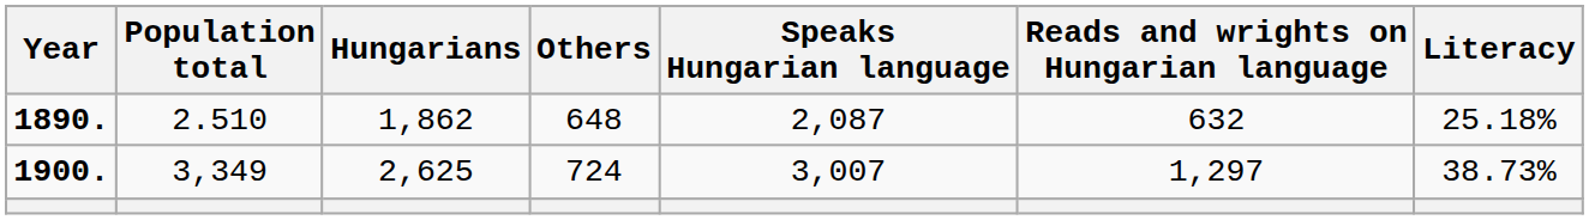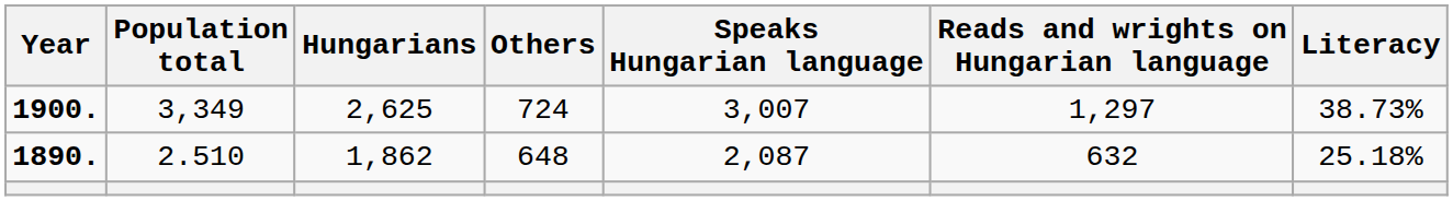rows swapped: 1890. <-> 1900.
